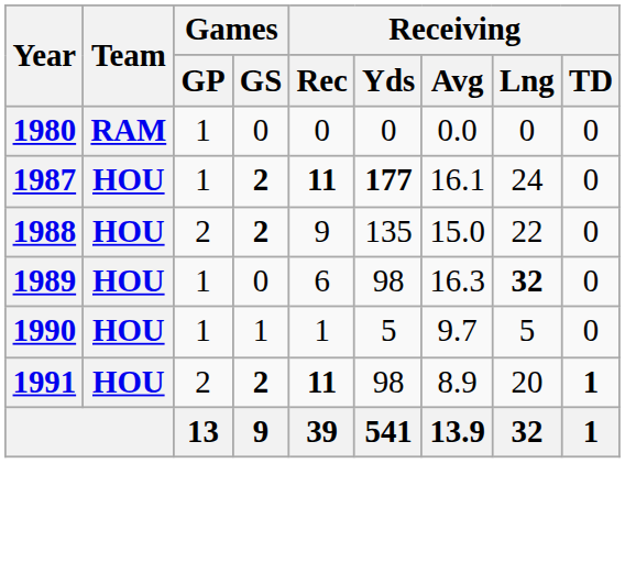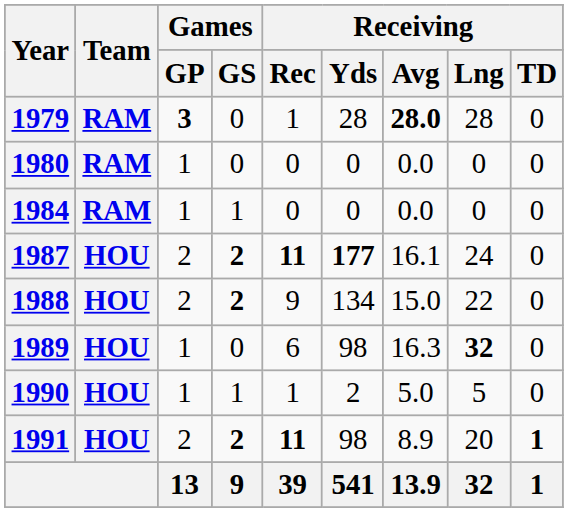+ row: 1979 | RAM | 3 | 0 | 1 | 28 | 28.0 | 28 | 0
+ row: 1984 | RAM | 1 | 1 | 0 | 0 | 0.0 | 0 | 0
1987 | Games / GP: 1 -> 2
1988 | Receiving / Yds: 135 -> 134
1990 | Receiving / Yds: 5 -> 2
1990 | Receiving / Avg: 9.7 -> 5.0
